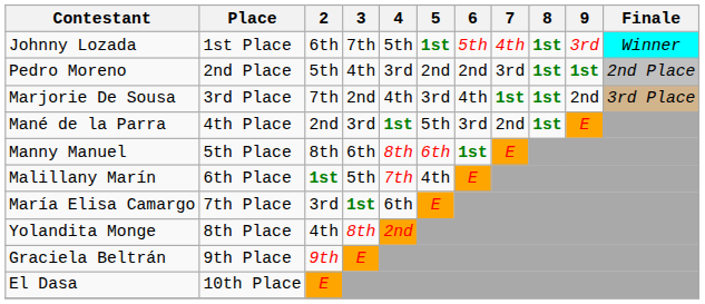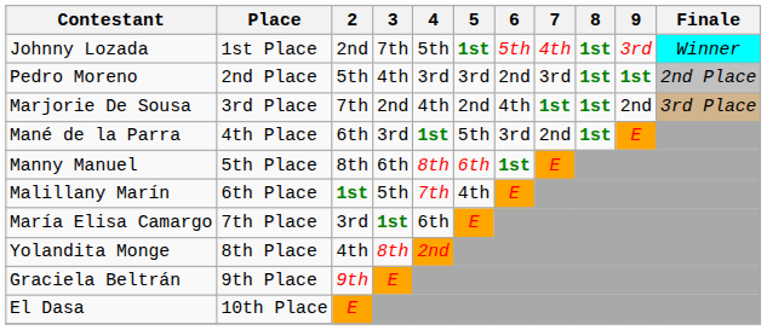Johnny Lozada | 2: 6th -> 2nd
Pedro Moreno | 5: 2nd -> 3rd
Marjorie De Sousa | 5: 3rd -> 2nd
Mané de la Parra | 2: 2nd -> 6th
